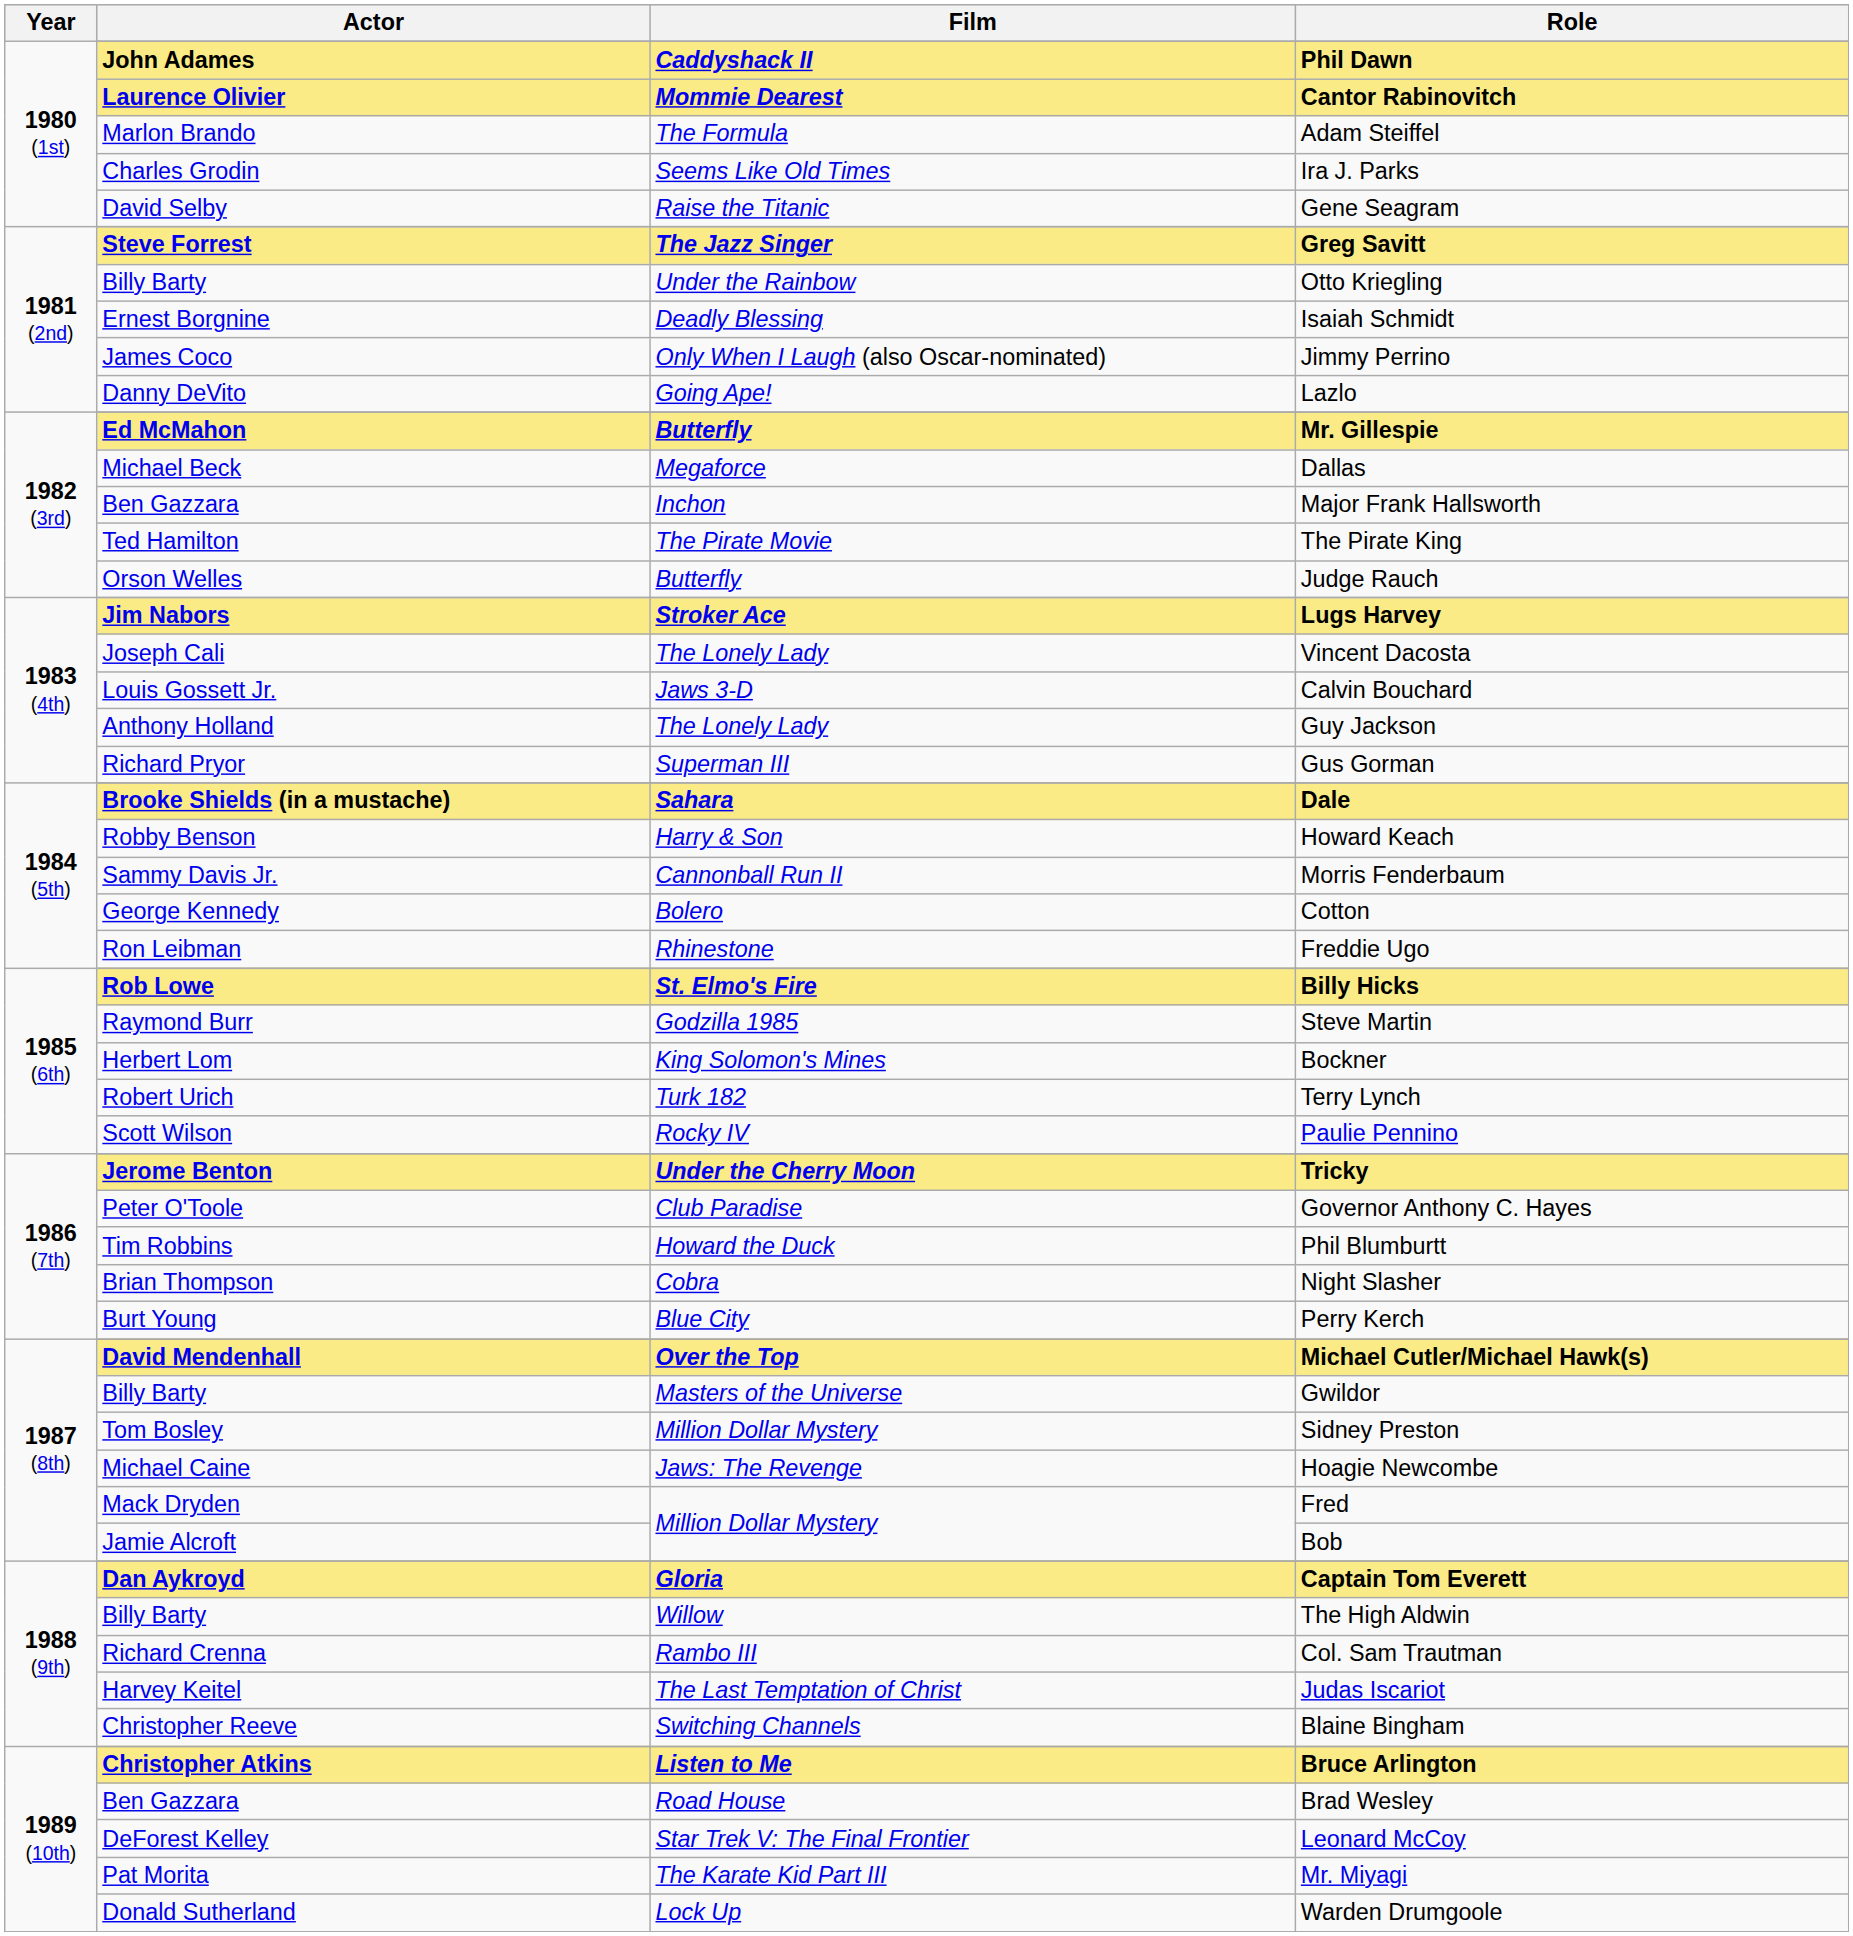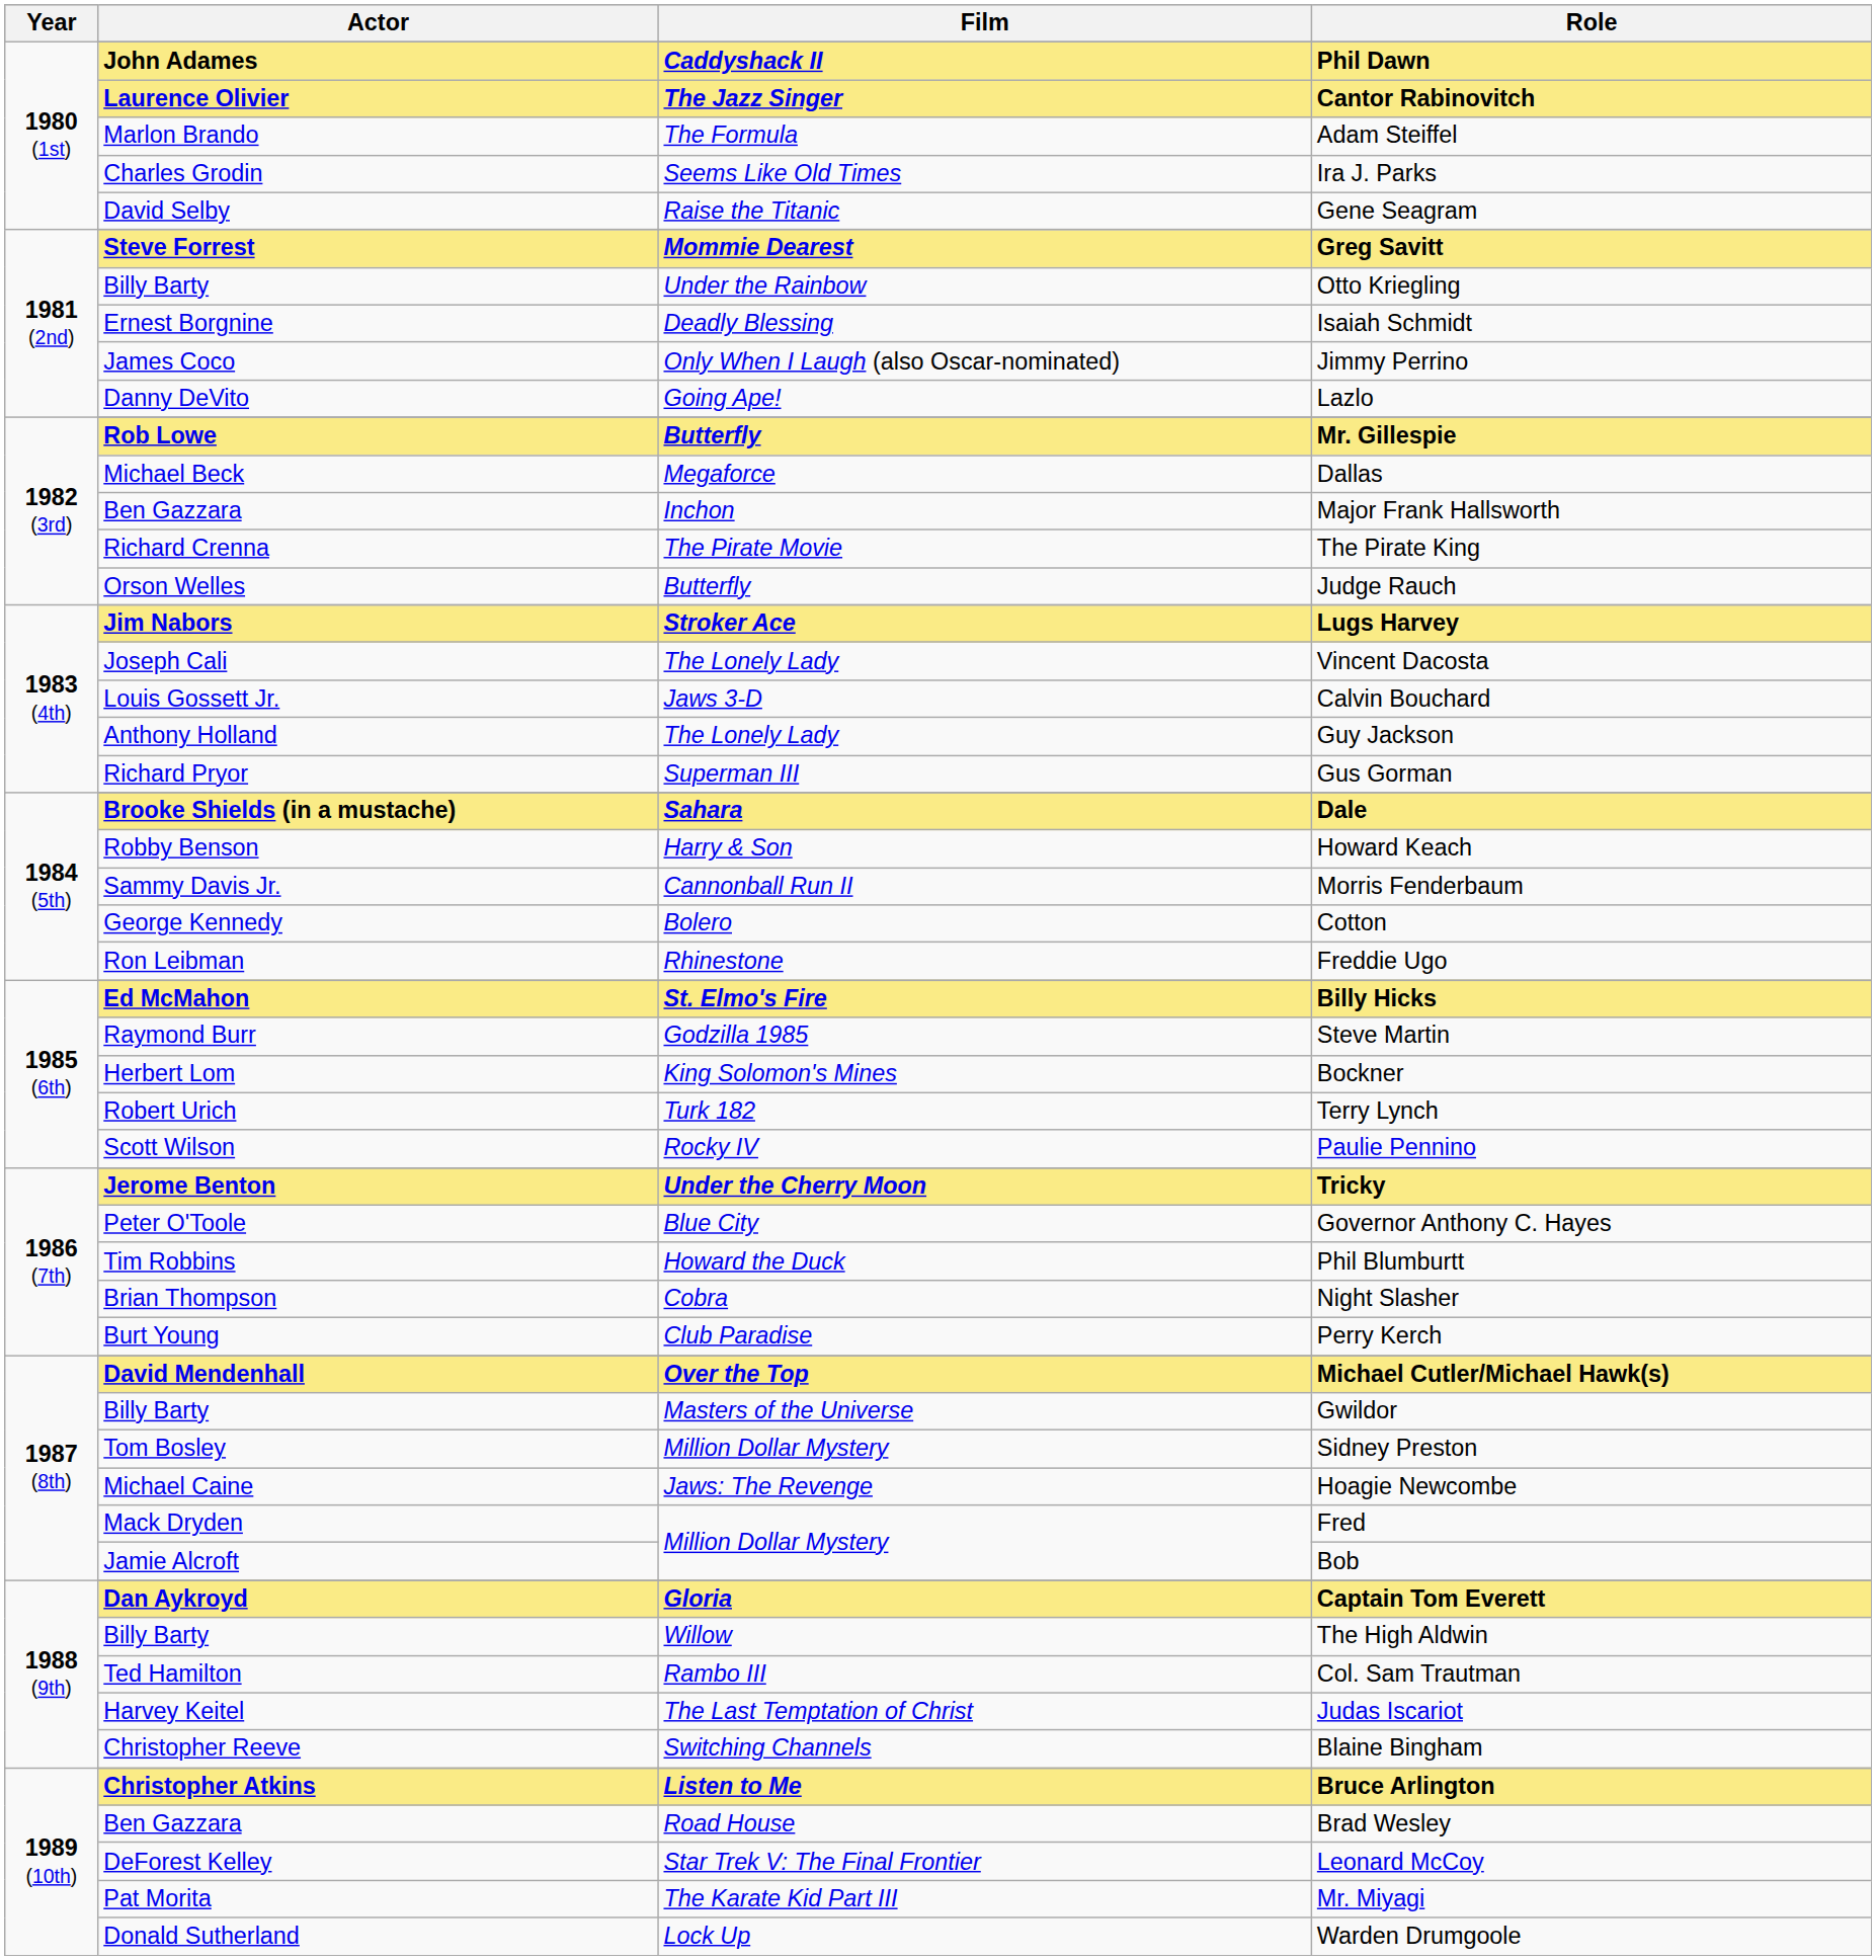Cantor Rabinovitch | Film: Mommie Dearest -> The Jazz Singer
Greg Savitt | Film: The Jazz Singer -> Mommie Dearest
Mr. Gillespie | Actor: Ed McMahon -> Rob Lowe
The Pirate King | Actor: Ted Hamilton -> Richard Crenna
Billy Hicks | Actor: Rob Lowe -> Ed McMahon
Governor Anthony C. Hayes | Film: Club Paradise -> Blue City
Perry Kerch | Film: Blue City -> Club Paradise
Col. Sam Trautman | Actor: Richard Crenna -> Ted Hamilton
